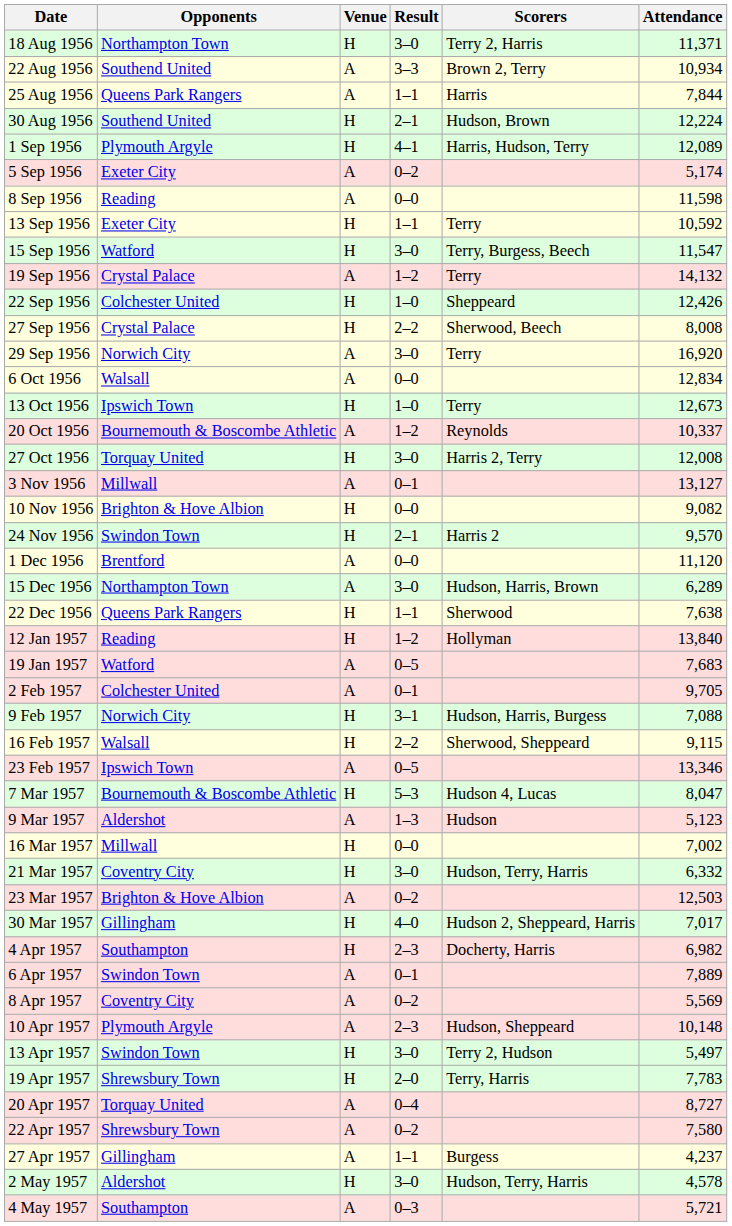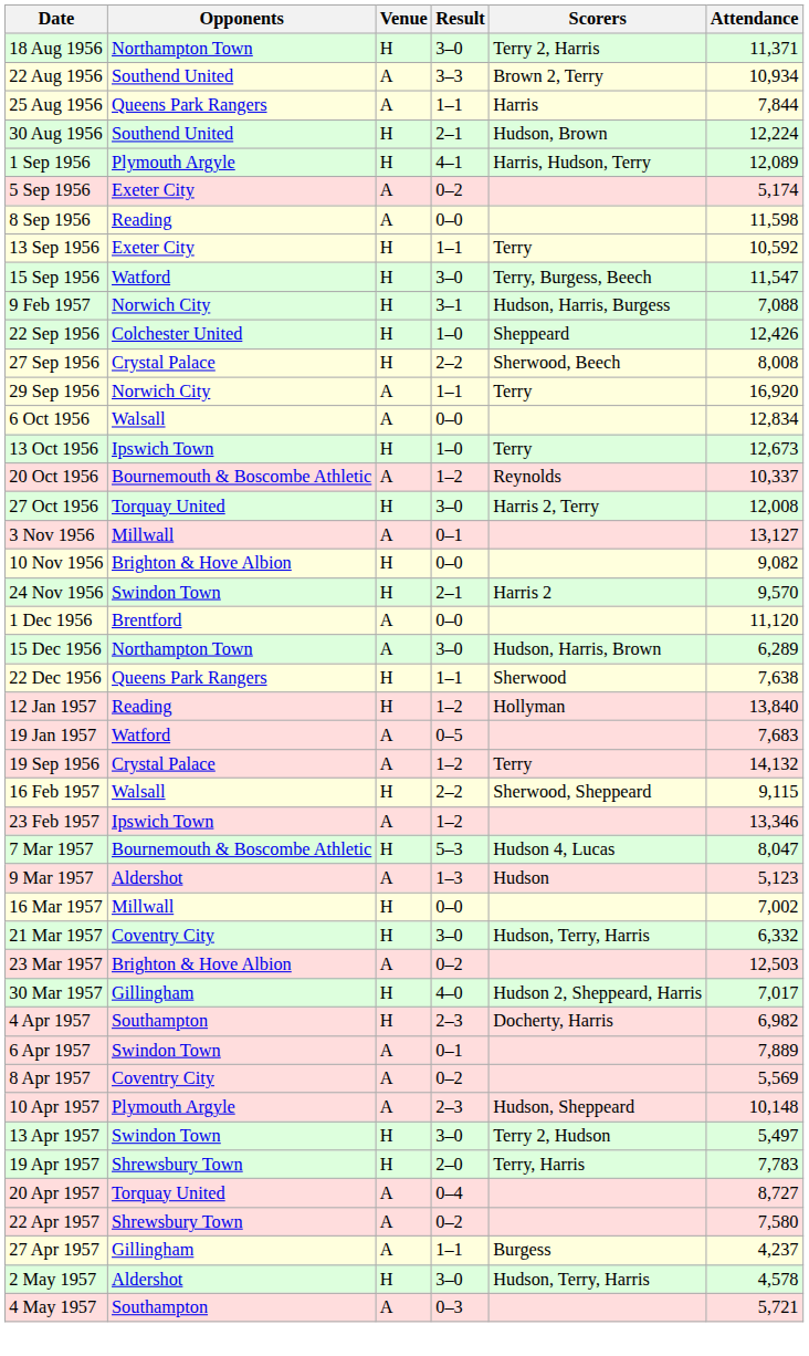rows swapped: 19 Sep 1956 <-> 9 Feb 1957
29 Sep 1956 | Result: 3–0 -> 1–1
- row: 2 Feb 1957 | Colchester United | A | 0–1 | 9,705
23 Feb 1957 | Result: 0–5 -> 1–2
